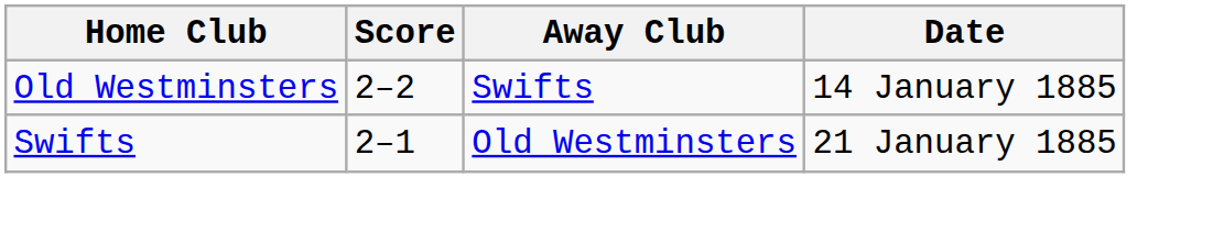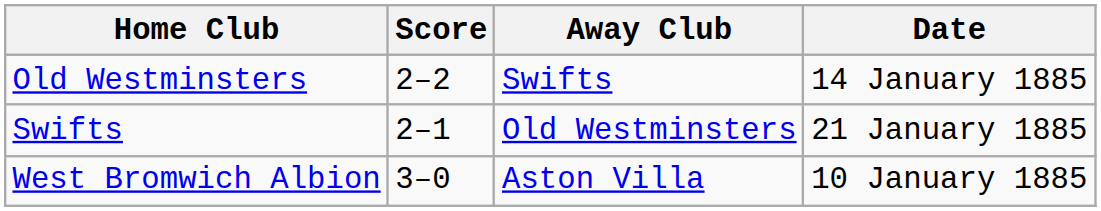+ row: West Bromwich Albion | 3–0 | Aston Villa | 10 January 1885
